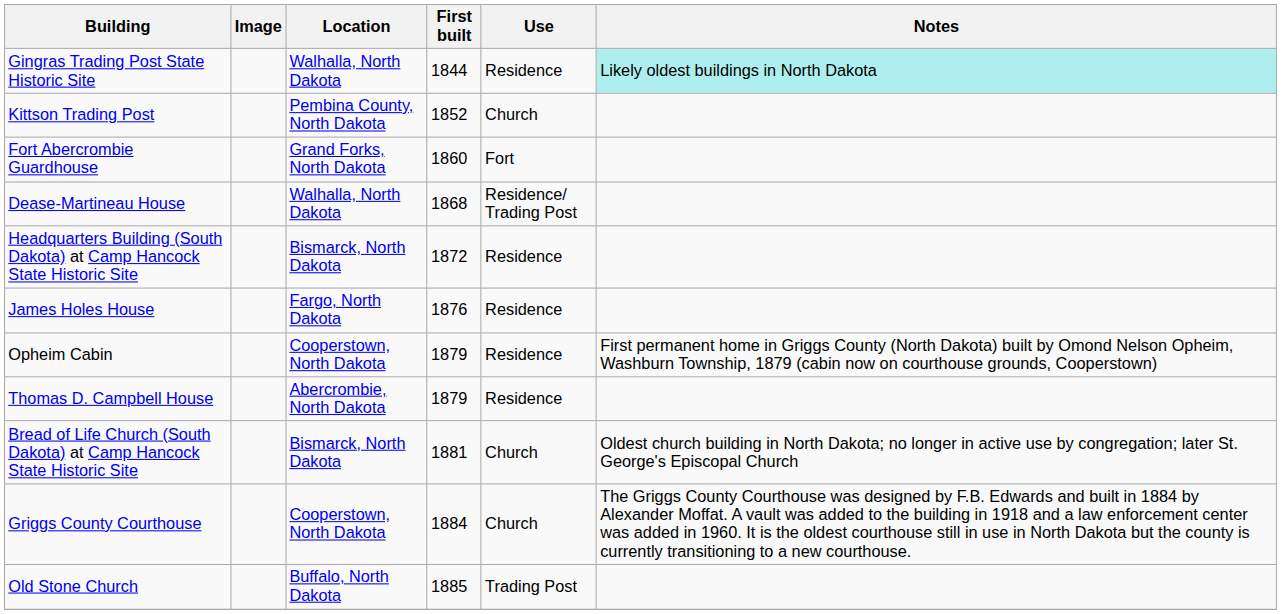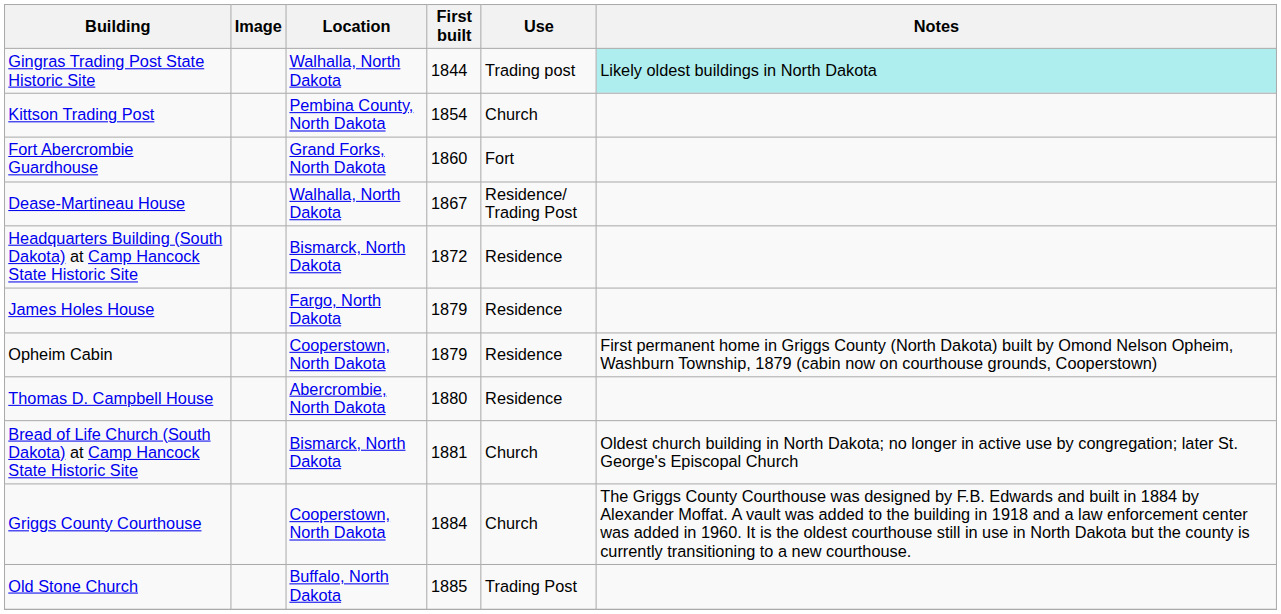Gingras Trading Post State Historic Site | Use: Residence -> Trading post
Kittson Trading Post | First built: 1852 -> 1854
Dease-Martineau House | First built: 1868 -> 1867
James Holes House | First built: 1876 -> 1879
Thomas D. Campbell House | First built: 1879 -> 1880
